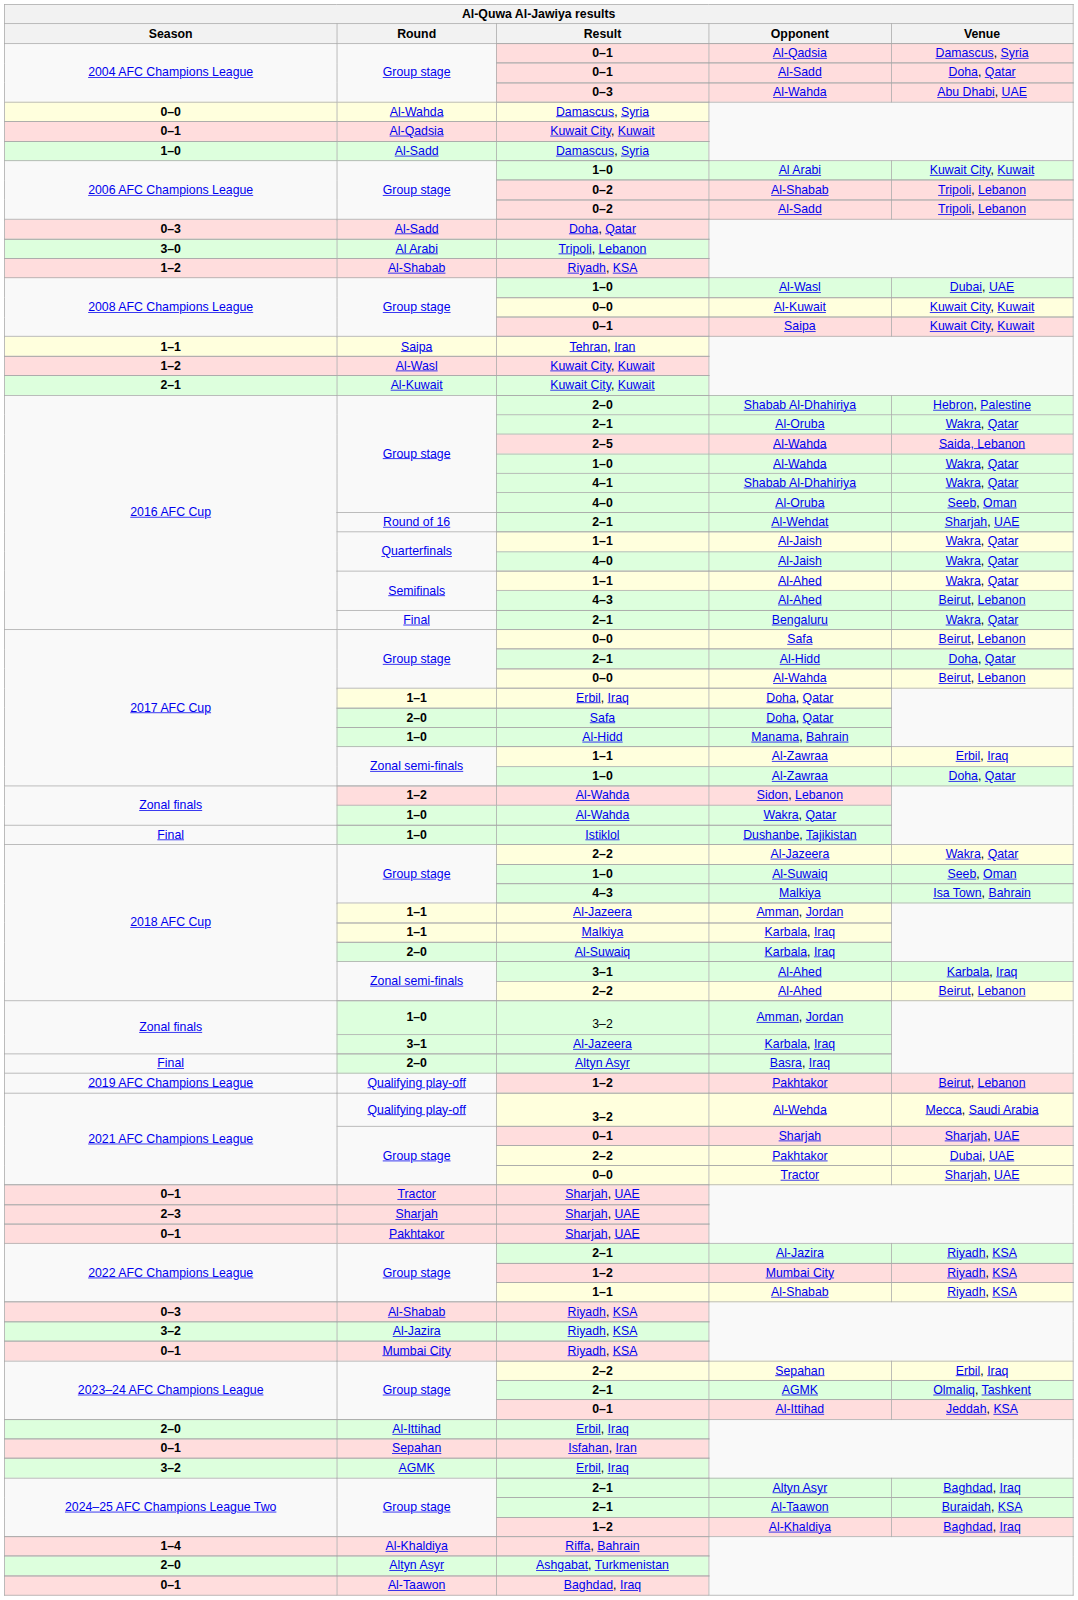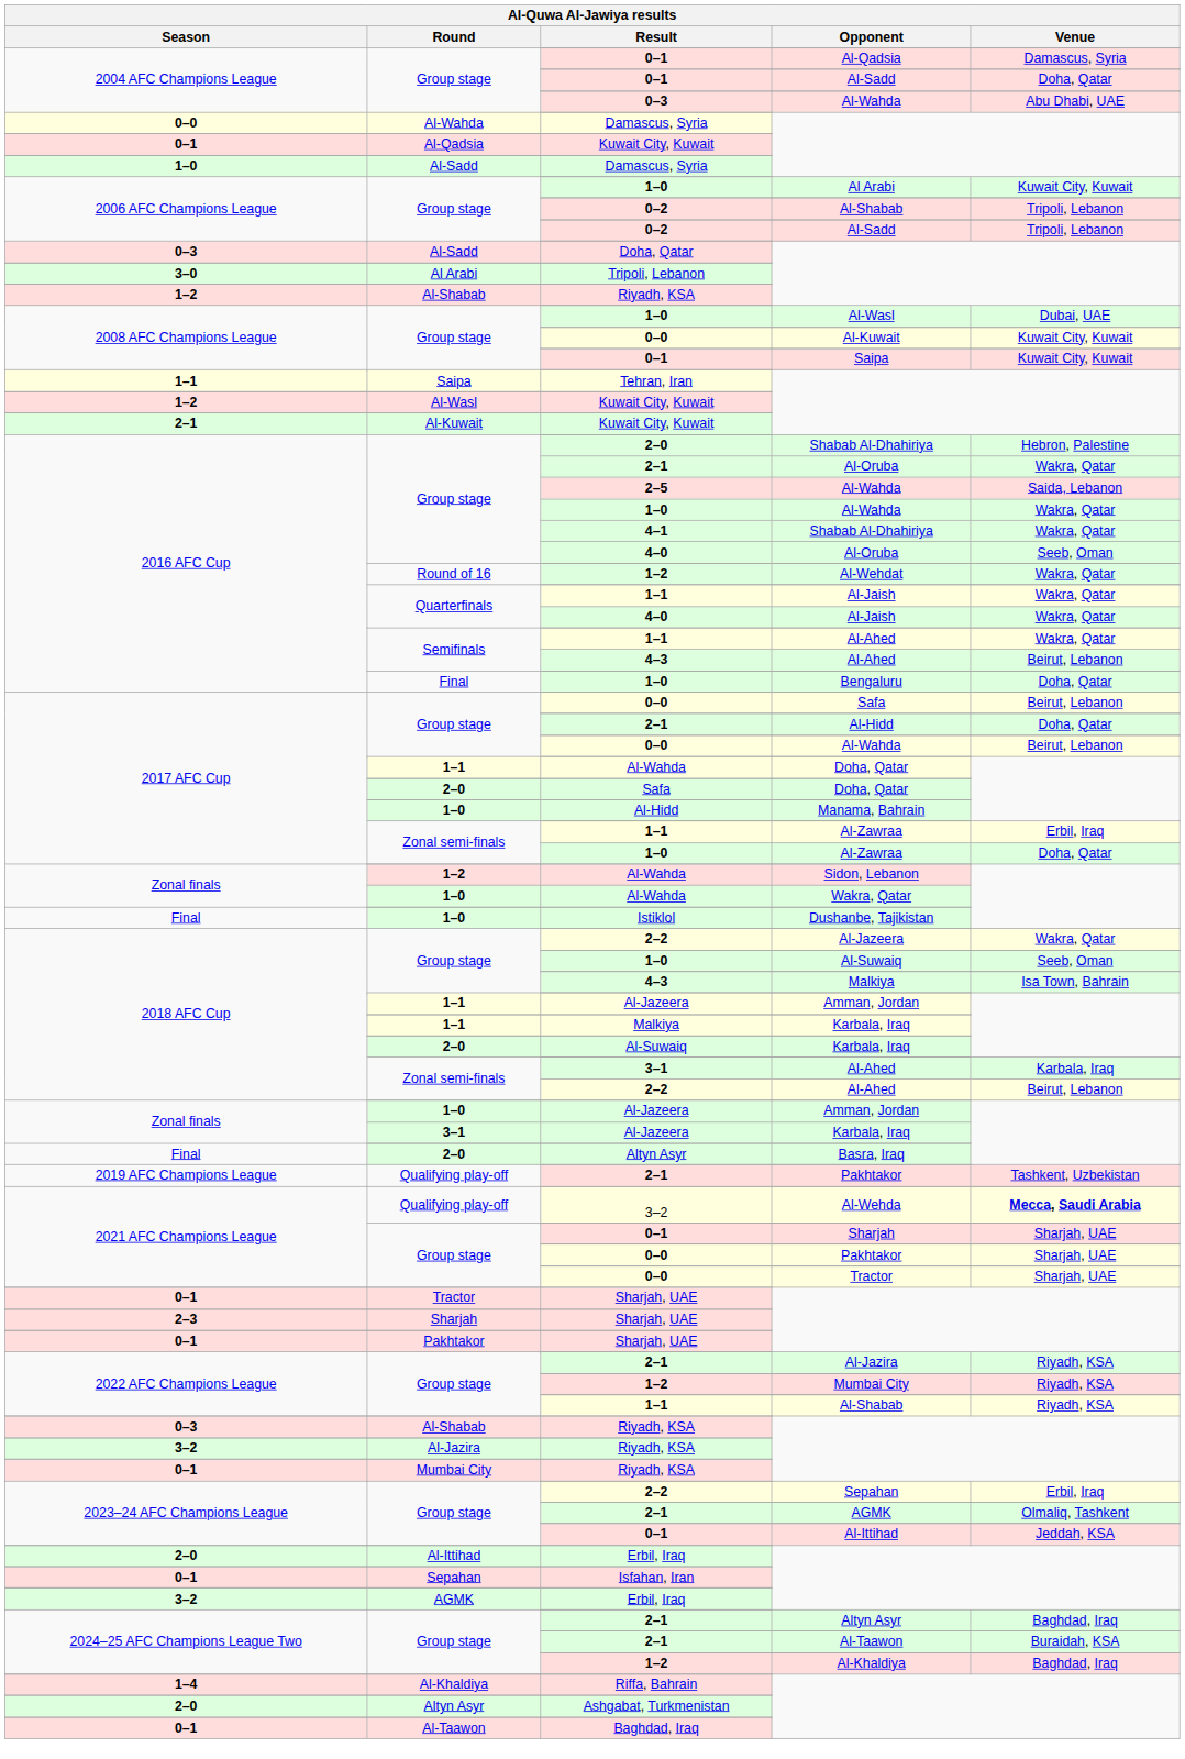Al-Wehdat | Result: 2–1 -> 1–2
Al-Wehdat | Venue: Sharjah, UAE -> Wakra, Qatar
Bengaluru | Result: 2–1 -> 1–0
Bengaluru | Venue: Wakra, Qatar -> Doha, Qatar
1–1 / Doha, Qatar | Result: Erbil, Iraq -> Al-Wahda
1–0 / Amman, Jordan | Result: 3–2 -> Al-Jazeera
Qualifying play-off / Pakhtakor | Result: 1–2 -> 2–1
Qualifying play-off / Pakhtakor | Venue: Beirut, Lebanon -> Tashkent, Uzbekistan
Al-Wehda | Result: bold -> normal
Al-Wehda | Venue: normal -> bold
Group stage / Pakhtakor | Result: 2–2 -> 0–0
Group stage / Pakhtakor | Venue: Dubai, UAE -> Sharjah, UAE
